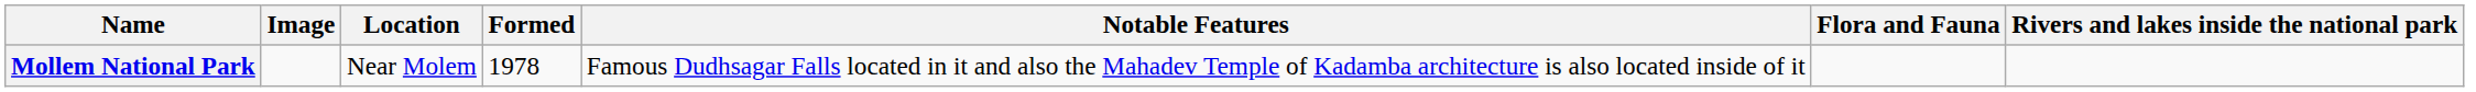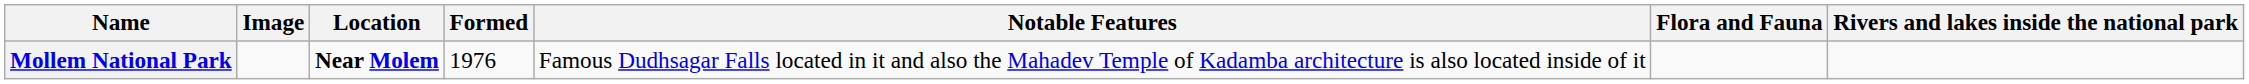Mollem National Park | Location: normal -> bold
Mollem National Park | Formed: 1978 -> 1976
